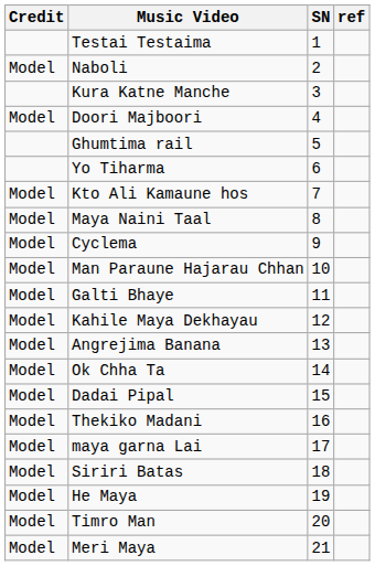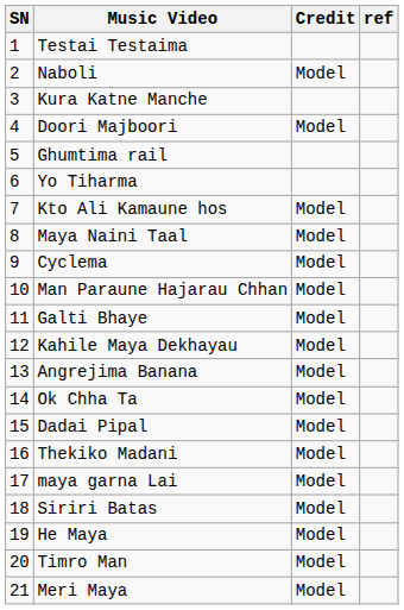columns swapped: SN <-> Credit
